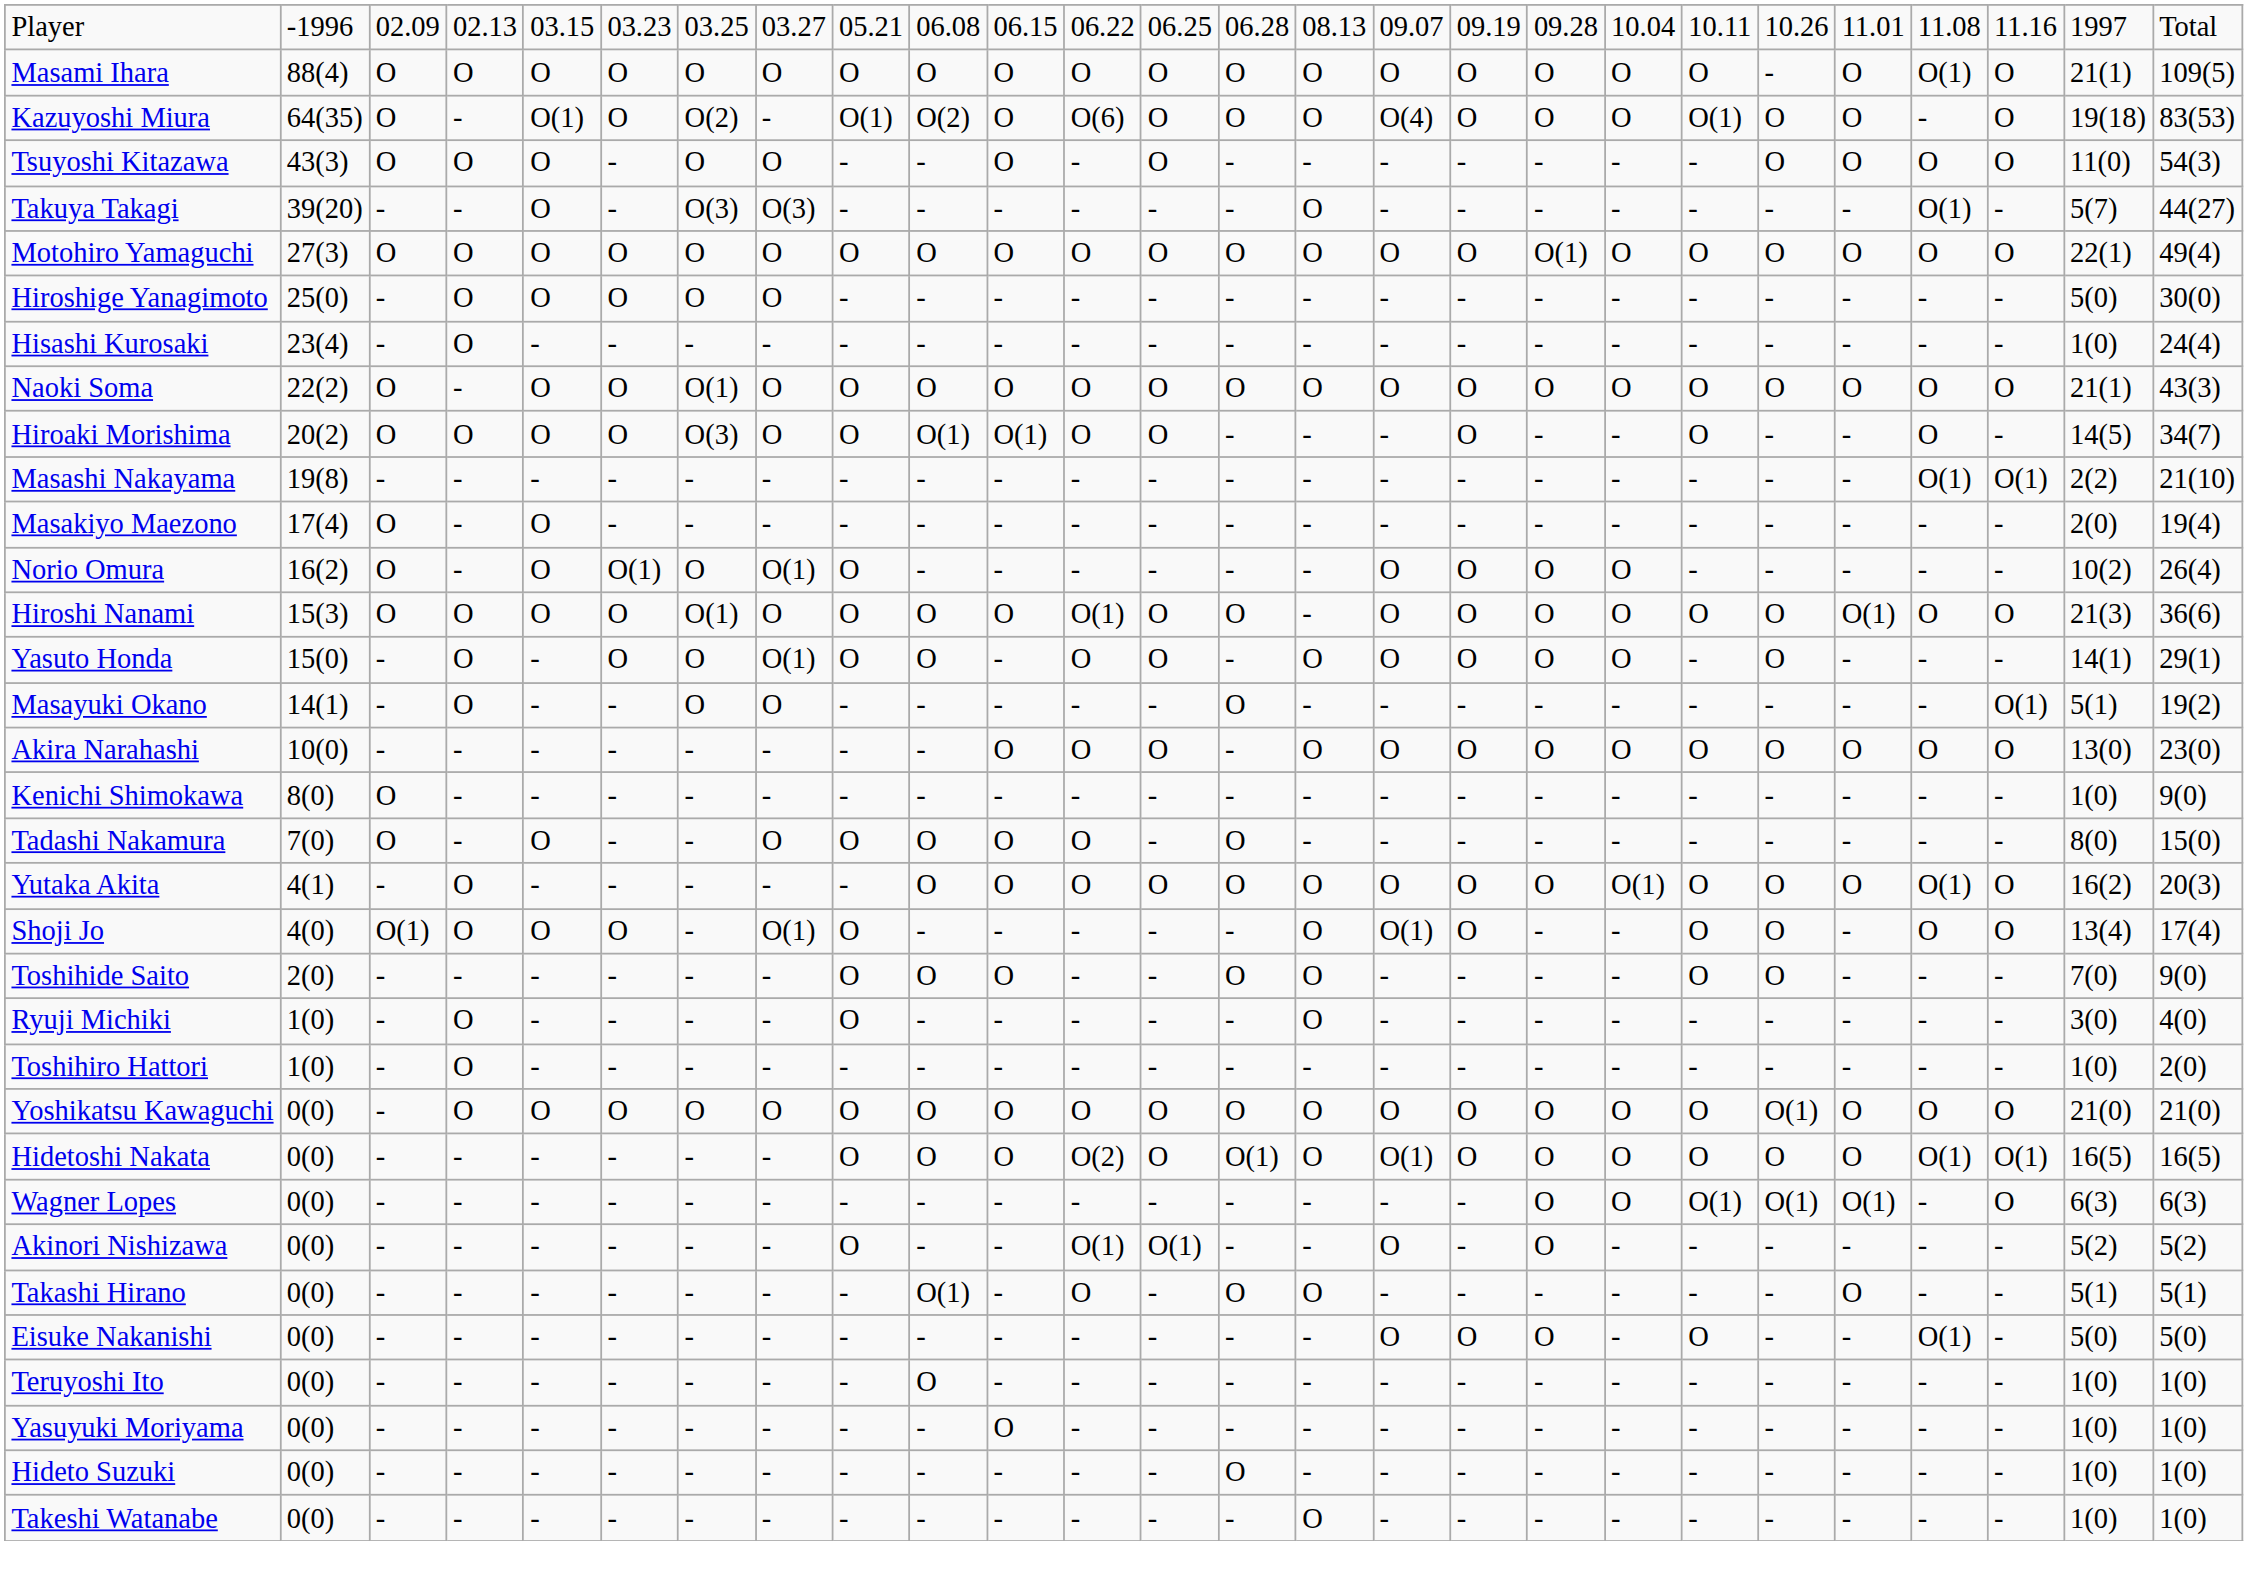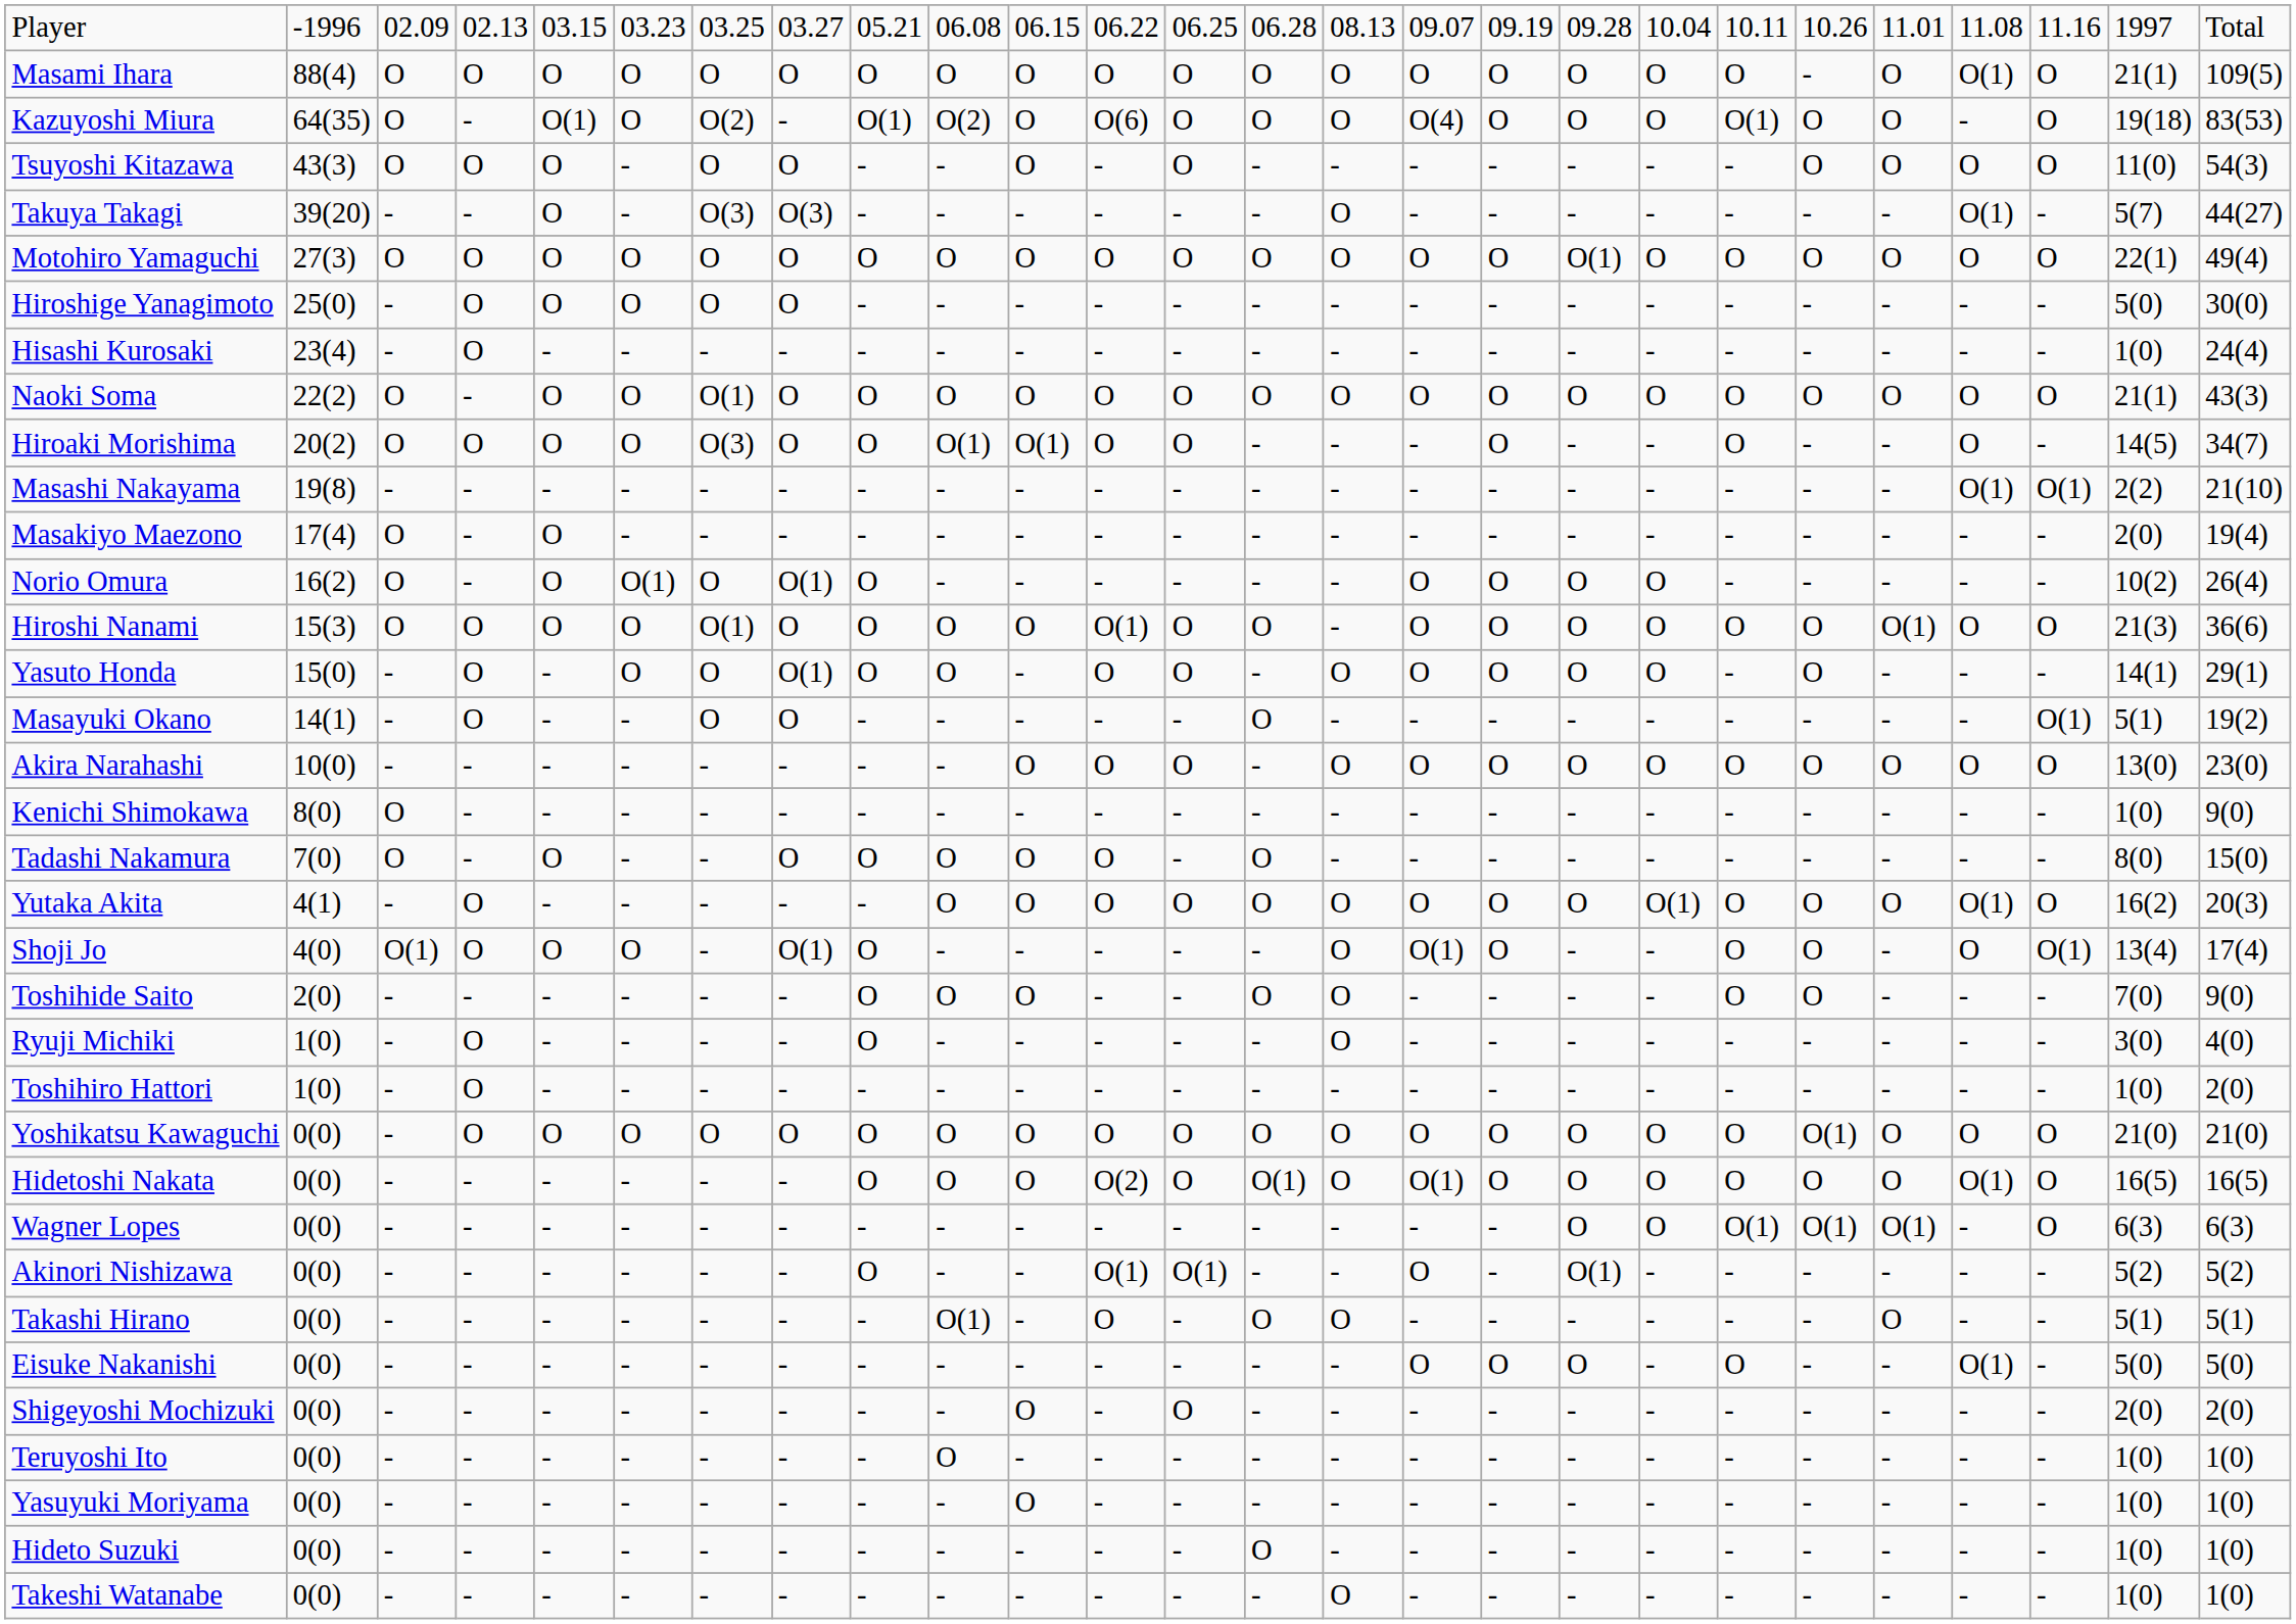Shoji Jo | column 24: O -> O(1)
Hidetoshi Nakata | column 24: O(1) -> O
Akinori Nishizawa | column 18: O -> O(1)
+ row: Shigeyoshi Mochizuki | 0(0) | - | - | - | - | - | - | - | - | O | - | O | - | - | - | - | - | - | - | - | - | - | - | 2(0) | 2(0)
